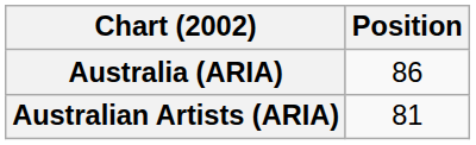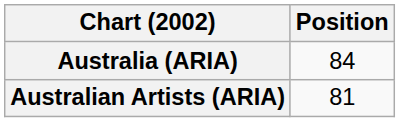Australia (ARIA) | Position: 86 -> 84
